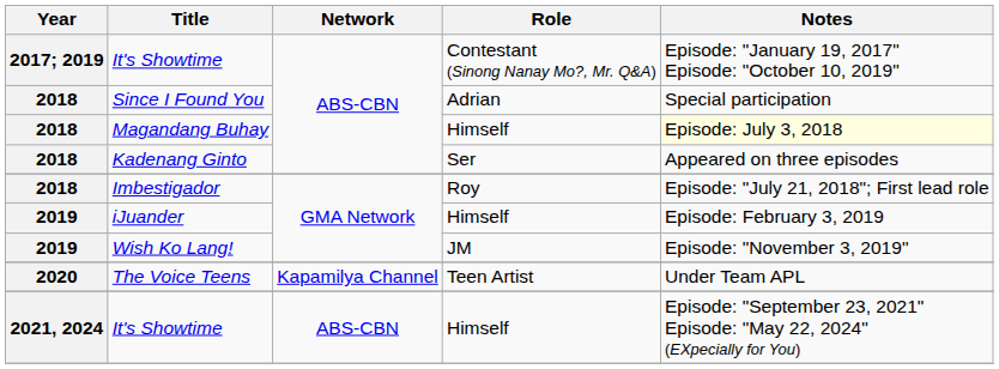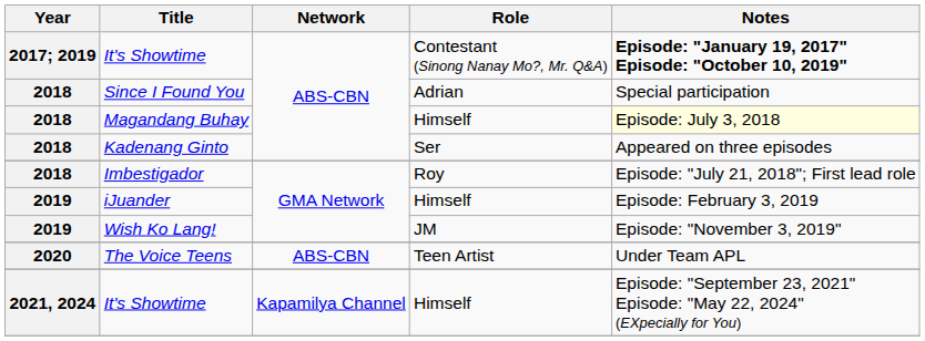It's Showtime / Contestant (Sinong Nanay Mo?, Mr. Q&A) | Notes: normal -> bold
The Voice Teens | Network: Kapamilya Channel -> ABS-CBN
It's Showtime / Himself | Network: ABS-CBN -> Kapamilya Channel
